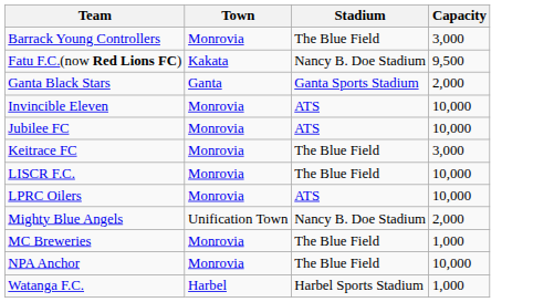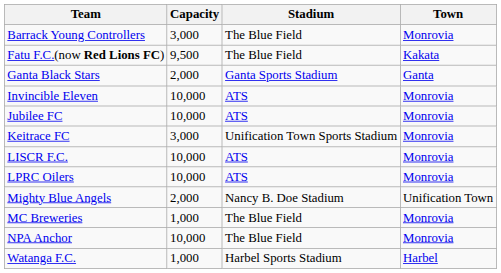columns swapped: Town <-> Capacity
Fatu F.C.(now Red Lions FC) | Stadium: Nancy B. Doe Stadium -> The Blue Field
Keitrace FC | Stadium: The Blue Field -> Unification Town Sports Stadium
LISCR F.C. | Stadium: The Blue Field -> ATS
